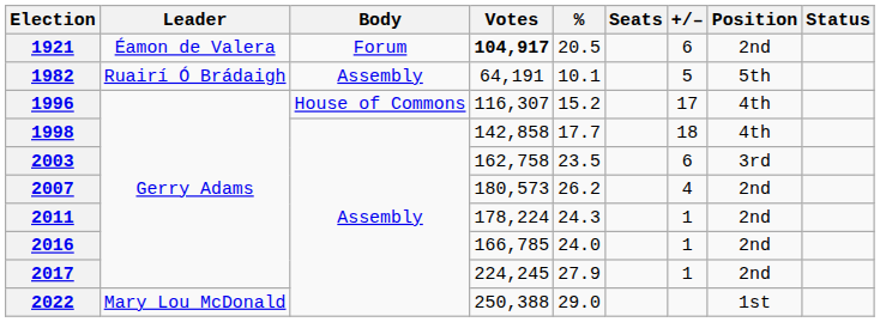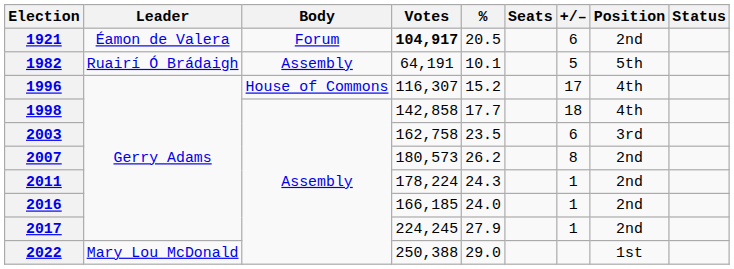2007 | +/–: 4 -> 8
2016 | Votes: 166,785 -> 166,185
